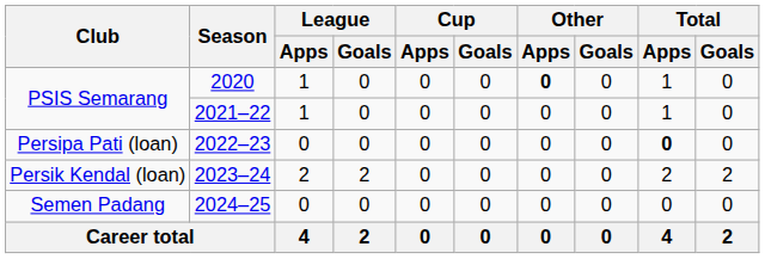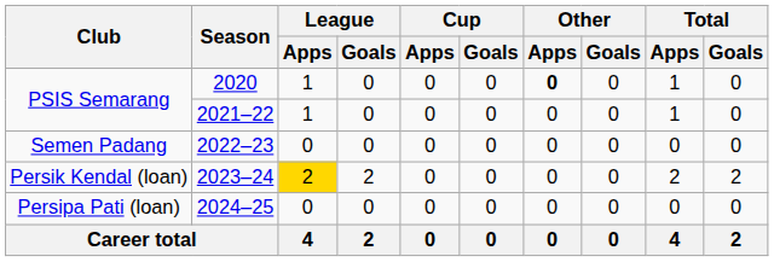2022–23 | Club: Persipa Pati (loan) -> Semen Padang
2022–23 | Total / Apps: bold -> normal
2023–24 | League / Apps: no background -> gold background
2024–25 | Club: Semen Padang -> Persipa Pati (loan)
